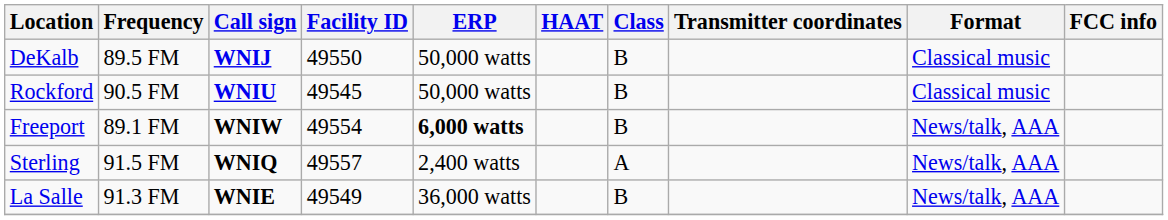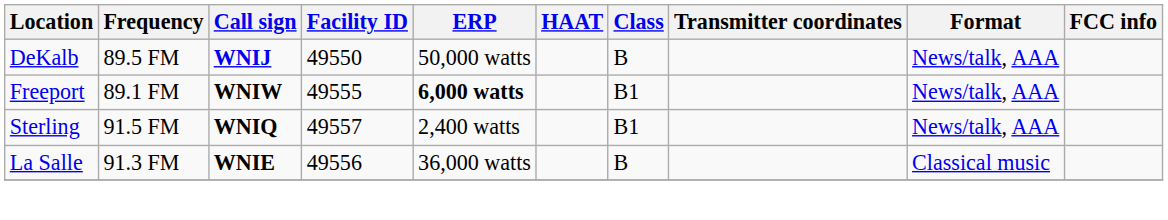DeKalb | Format: Classical music -> News/talk, AAA
- row: Rockford | 90.5 FM | WNIU | 49545 | 50,000 watts | B | Classical music
Freeport | Facility ID: 49554 -> 49555
Freeport | Class: B -> B1
Sterling | Class: A -> B1
La Salle | Facility ID: 49549 -> 49556
La Salle | Format: News/talk, AAA -> Classical music
